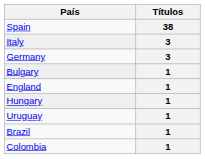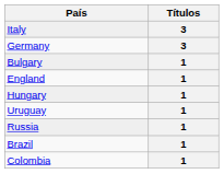- row: Spain | 38
+ row: Russia | 1
